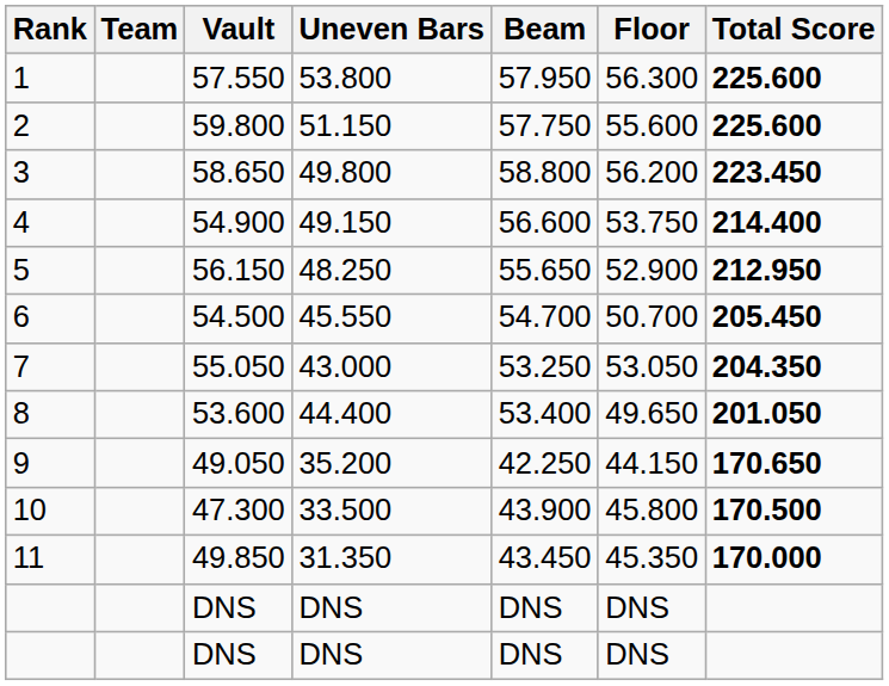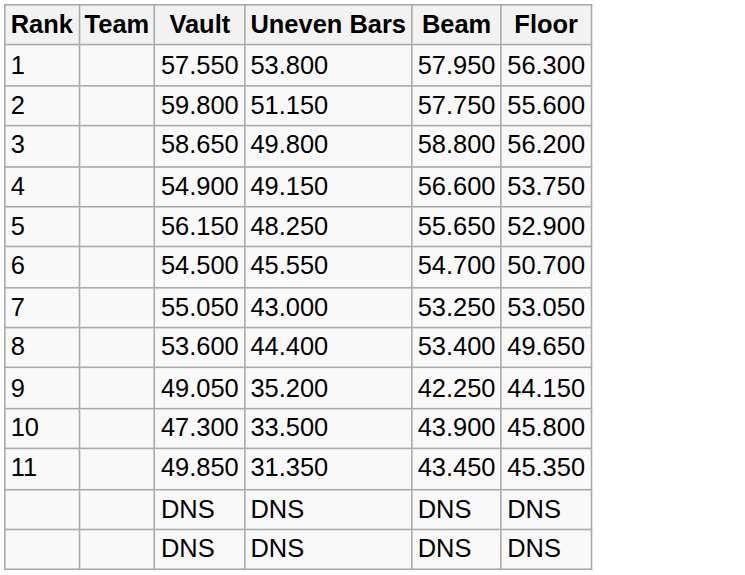- column: Total Score | 225.600 | 225.600 | 223.450 | 214.400 | 212.950 | 205.450 | 204.350 | 201.050 | 170.650 | 170.500 | 170.000
